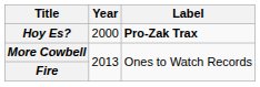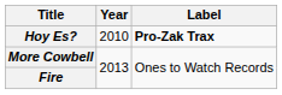Hoy Es? | Year: 2000 -> 2010
